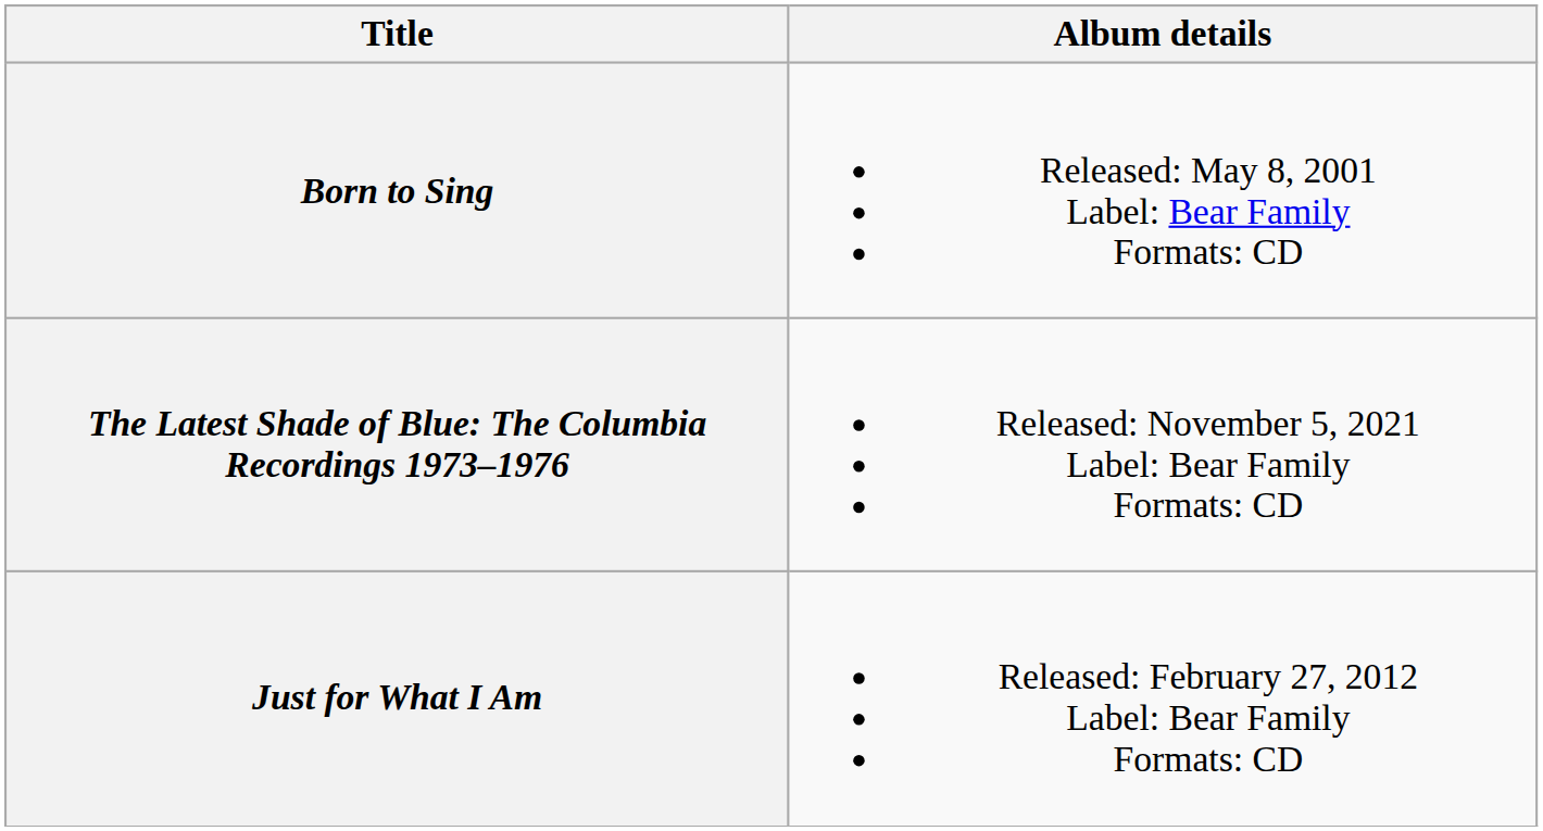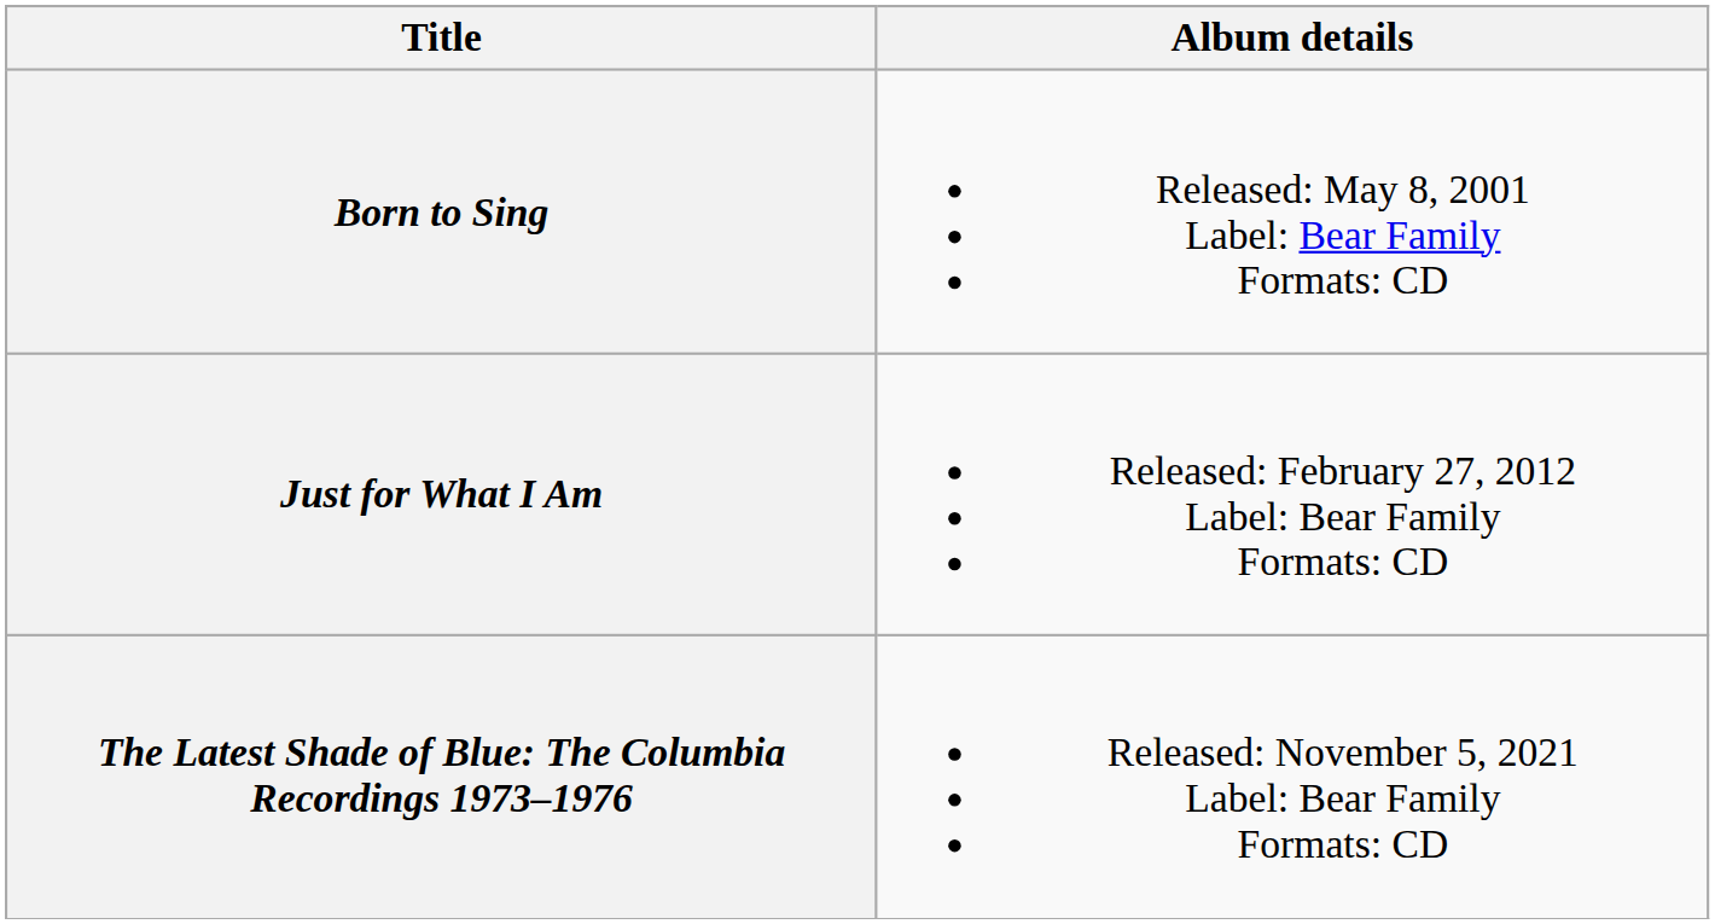rows swapped: Just for What I Am <-> The Latest Shade of Blue: The Columbia Recordings 1973–1976
